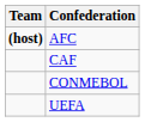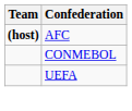- row: CAF
